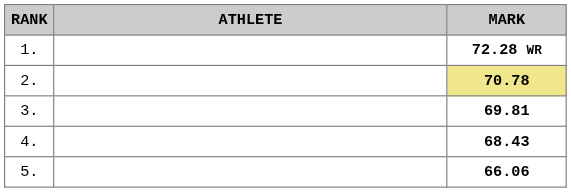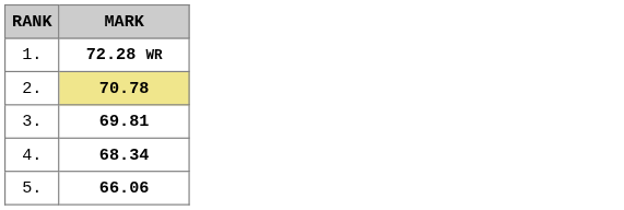- column: ATHLETE
4. | MARK: 68.43 -> 68.34
